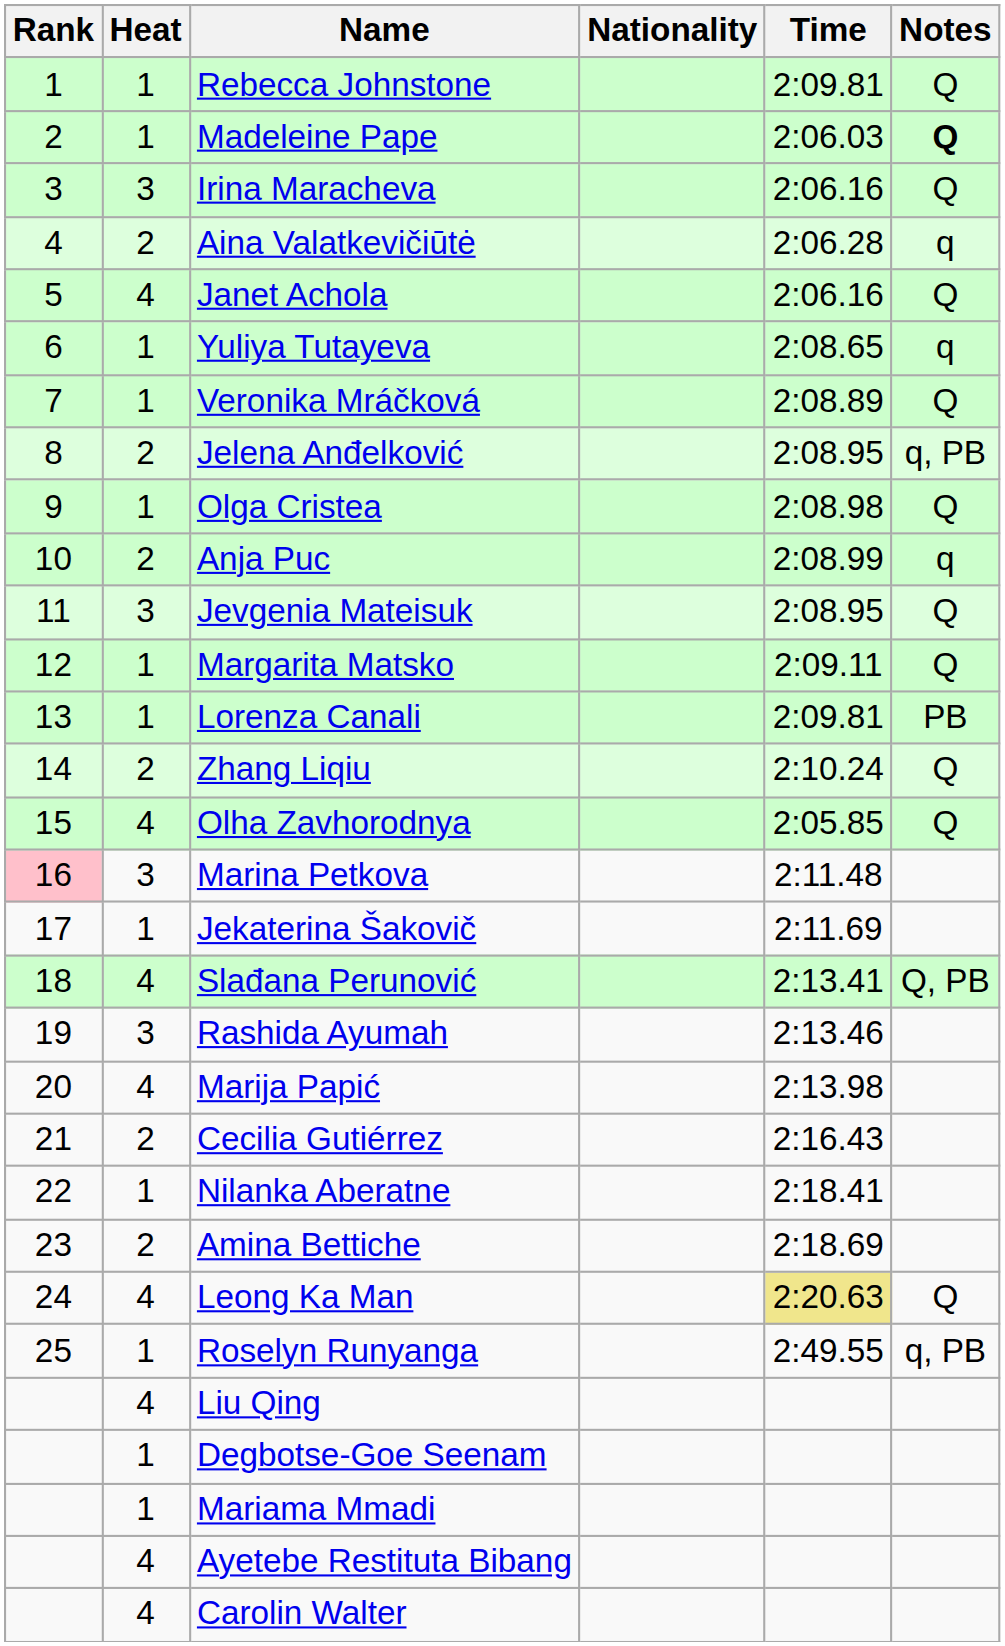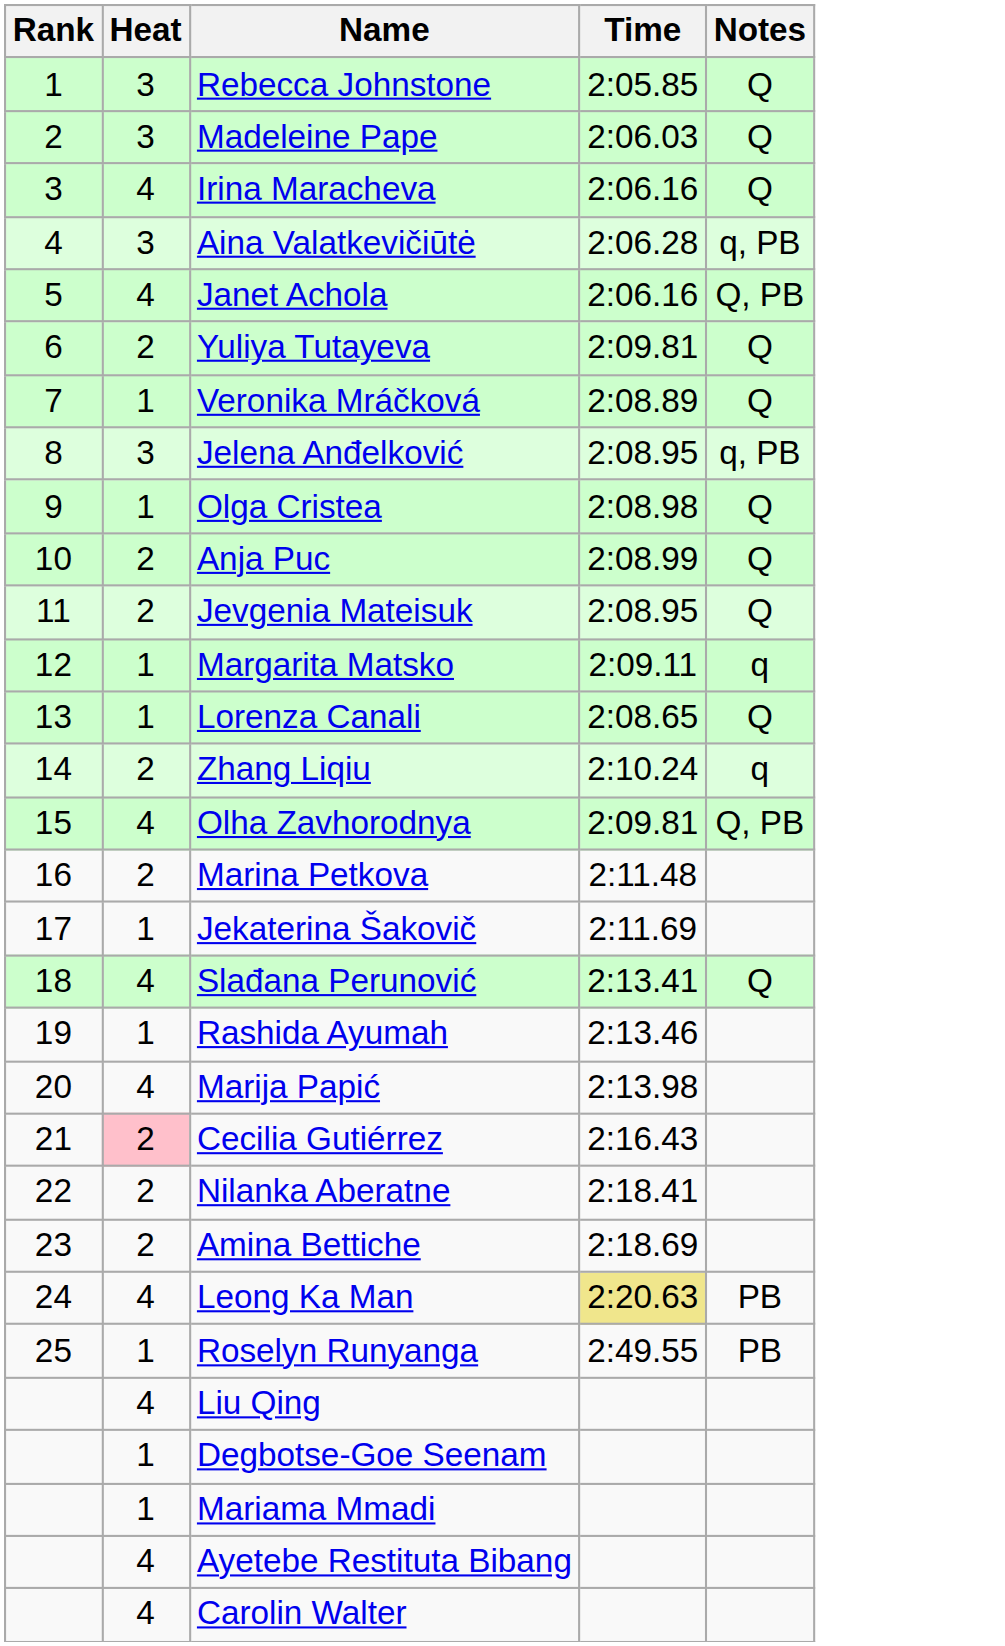- column: Nationality
Rebecca Johnstone | Heat: 1 -> 3
Rebecca Johnstone | Time: 2:09.81 -> 2:05.85
Madeleine Pape | Heat: 1 -> 3
Madeleine Pape | Notes: bold -> normal
Irina Maracheva | Heat: 3 -> 4
Aina Valatkevičiūtė | Heat: 2 -> 3
Aina Valatkevičiūtė | Notes: q -> q, PB
Janet Achola | Notes: Q -> Q, PB
Yuliya Tutayeva | Heat: 1 -> 2
Yuliya Tutayeva | Time: 2:08.65 -> 2:09.81
Yuliya Tutayeva | Notes: q -> Q
Jelena Anđelković | Heat: 2 -> 3
Anja Puc | Notes: q -> Q
Jevgenia Mateisuk | Heat: 3 -> 2
Margarita Matsko | Notes: Q -> q
Lorenza Canali | Time: 2:09.81 -> 2:08.65
Lorenza Canali | Notes: PB -> Q
Zhang Liqiu | Notes: Q -> q
Olha Zavhorodnya | Time: 2:05.85 -> 2:09.81
Olha Zavhorodnya | Notes: Q -> Q, PB
Marina Petkova | Rank: pink background -> no background
Marina Petkova | Heat: 3 -> 2
Slađana Perunović | Notes: Q, PB -> Q
Rashida Ayumah | Heat: 3 -> 1
Cecilia Gutiérrez | Heat: no background -> pink background
Nilanka Aberatne | Heat: 1 -> 2
Leong Ka Man | Notes: Q -> PB
Roselyn Runyanga | Notes: q, PB -> PB
